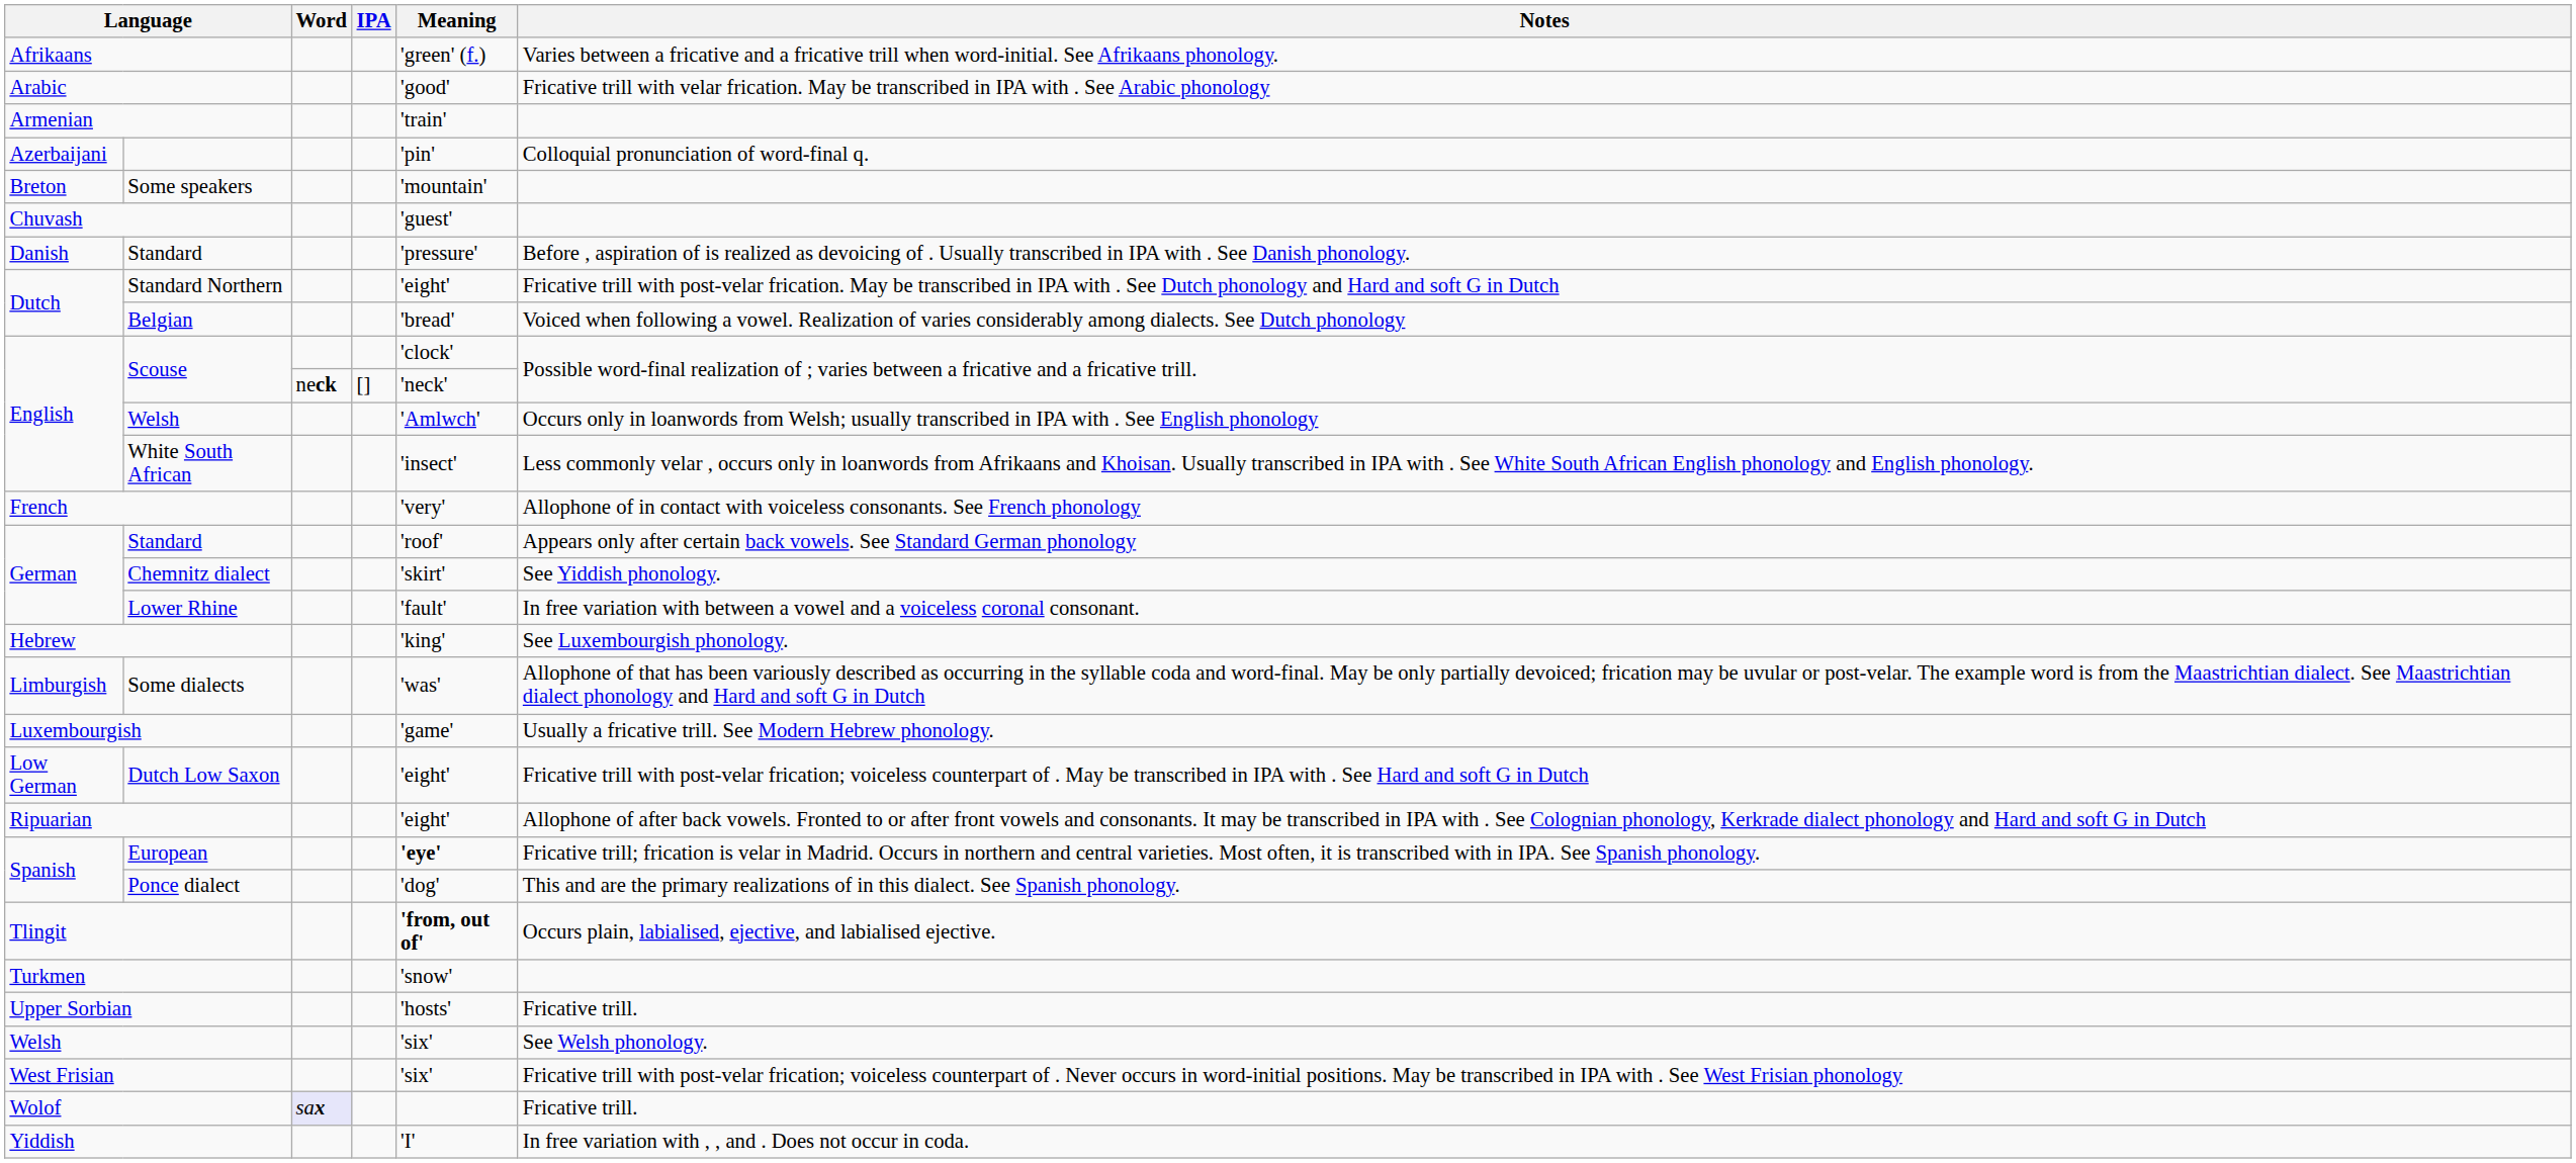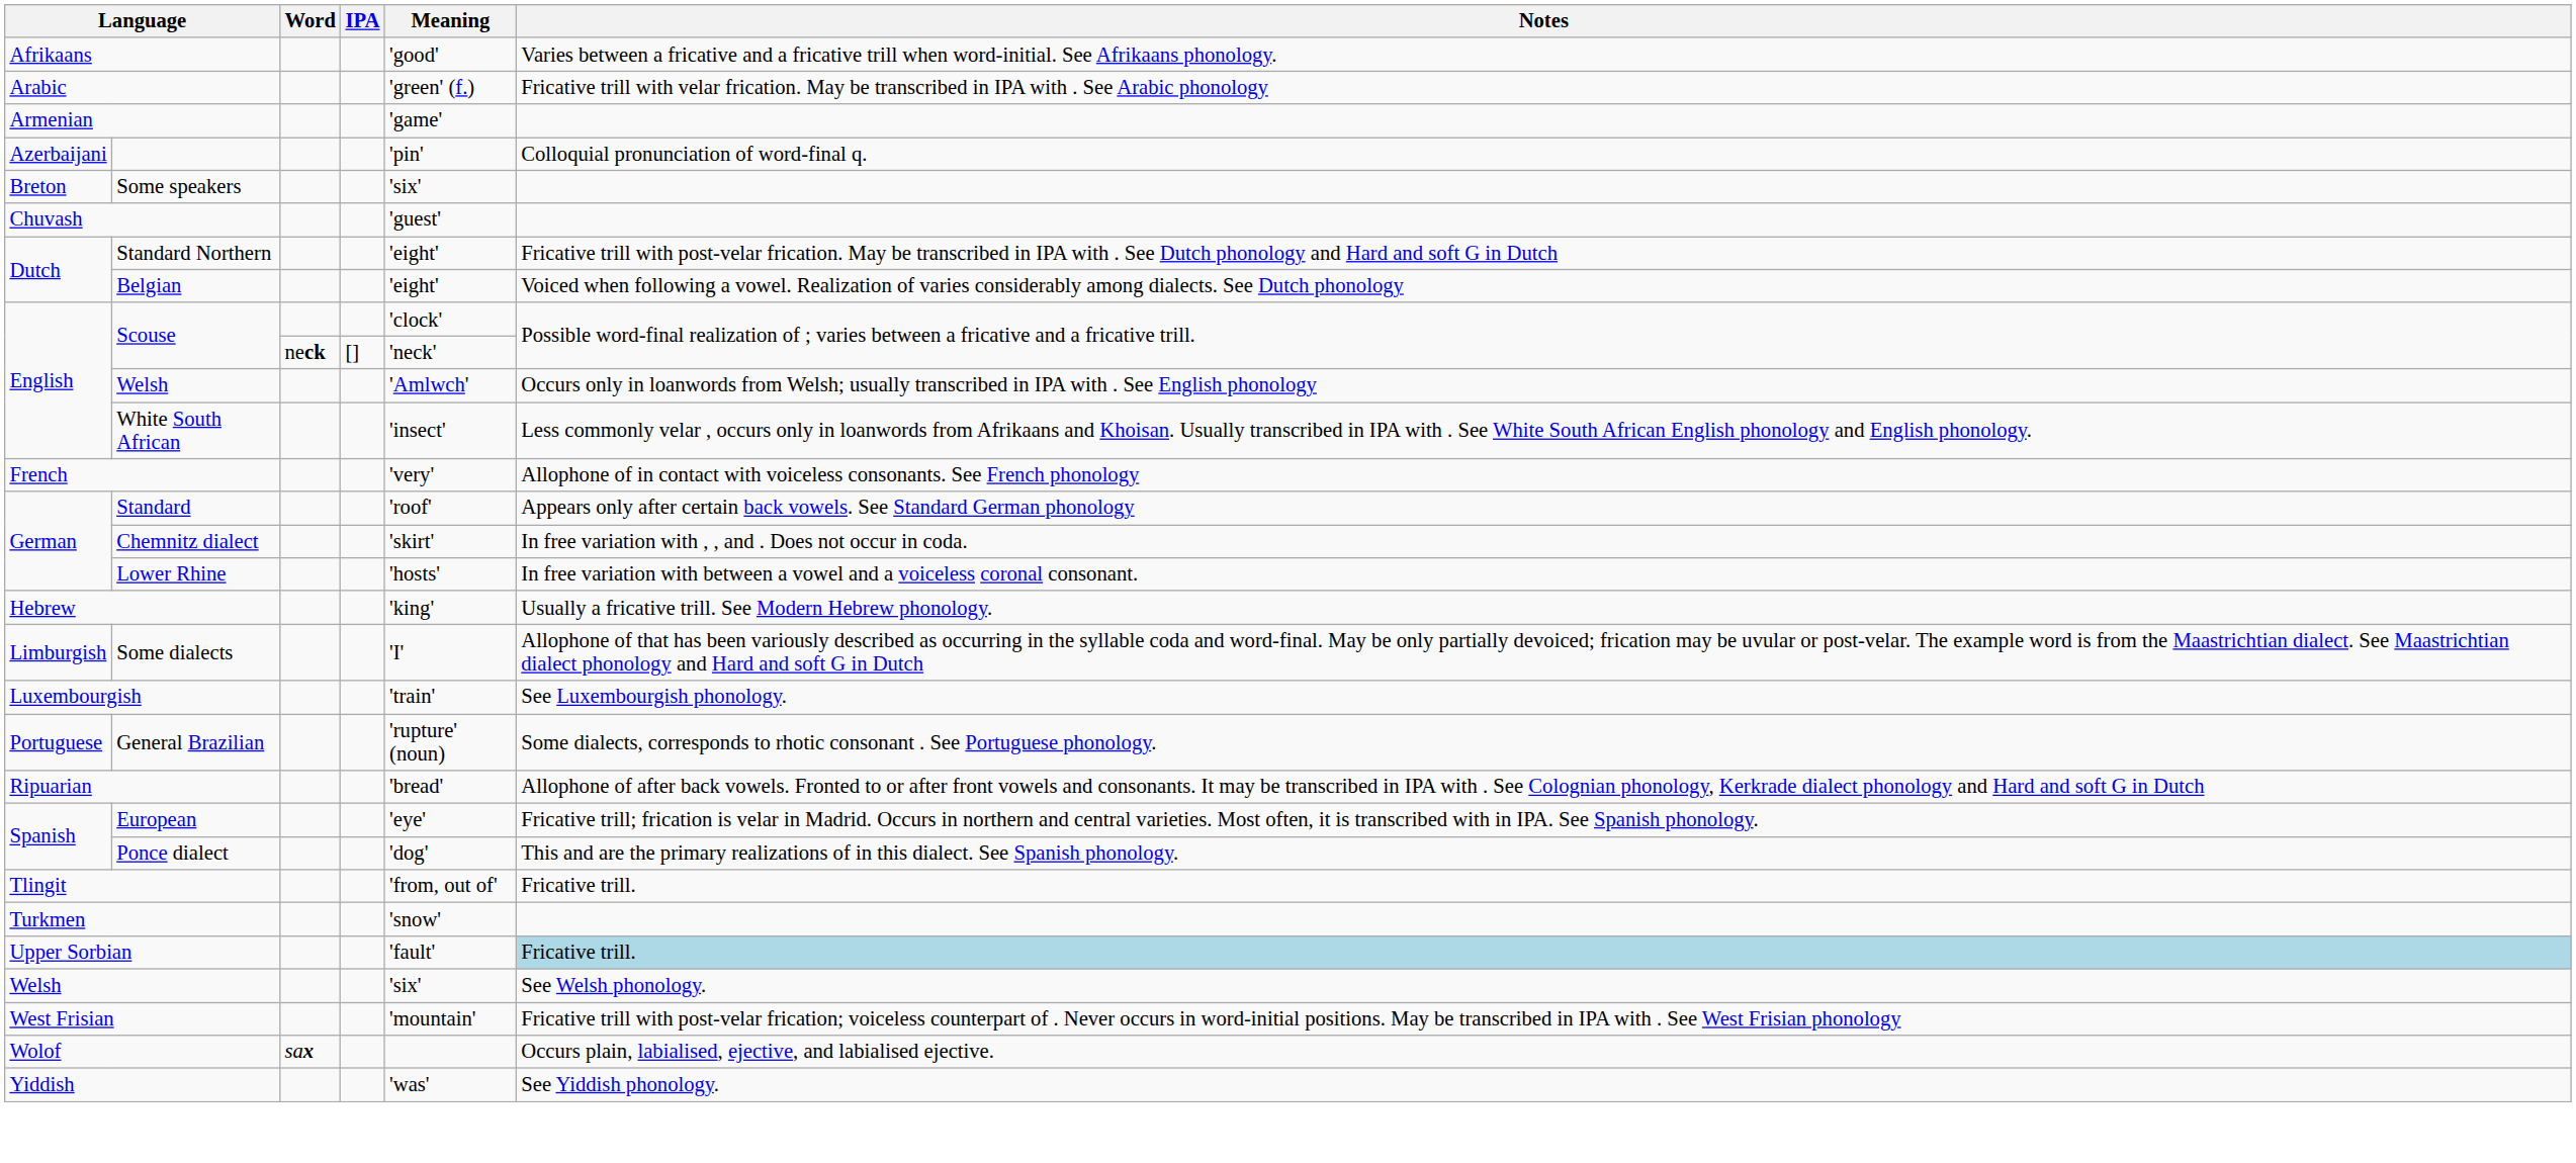Afrikaans | Meaning: 'green' (f.) -> 'good'
Arabic | Meaning: 'good' -> 'green' (f.)
Armenian | Meaning: 'train' -> 'game'
Some speakers | Meaning: 'mountain' -> 'six'
- row: Danish | Standard | 'pressure' | Before , aspiration of is realized as devoicing of . Usually transcribed in IPA with . See Danish phonology.
Belgian | Meaning: 'bread' -> 'eight'
Chemnitz dialect | Notes: See Yiddish phonology. -> In free variation with , , and . Does not occur in coda.
Lower Rhine | Meaning: 'fault' -> 'hosts'
Hebrew | Notes: See Luxembourgish phonology. -> Usually a fricative trill. See Modern Hebrew phonology.
Some dialects | Meaning: 'was' -> 'I'
Luxembourgish | Meaning: 'game' -> 'train'
Luxembourgish | Notes: Usually a fricative trill. See Modern Hebrew phonology. -> See Luxembourgish phonology.
- row: Low German | Dutch Low Saxon | 'eight' | Fricative trill with post-velar frication; voiceless counterpart of . May be transcribed in IPA with . See Hard and soft G in Dutch
+ row: Portuguese | General Brazilian | 'rupture' (noun) | Some dialects, corresponds to rhotic consonant . See Portuguese phonology.
Ripuarian | Meaning: 'eight' -> 'bread'
European | Meaning: bold -> normal
Tlingit | Meaning: bold -> normal
Tlingit | Notes: Occurs plain, labialised, ejective, and labialised ejective. -> Fricative trill.
Upper Sorbian | Meaning: 'hosts' -> 'fault'
Upper Sorbian | Notes: no background -> lightblue background
West Frisian | Meaning: 'six' -> 'mountain'
Wolof | Word: lavender background -> no background
Wolof | Notes: Fricative trill. -> Occurs plain, labialised, ejective, and labialised ejective.
Yiddish | Meaning: 'I' -> 'was'
Yiddish | Notes: In free variation with , , and . Does not occur in coda. -> See Yiddish phonology.
